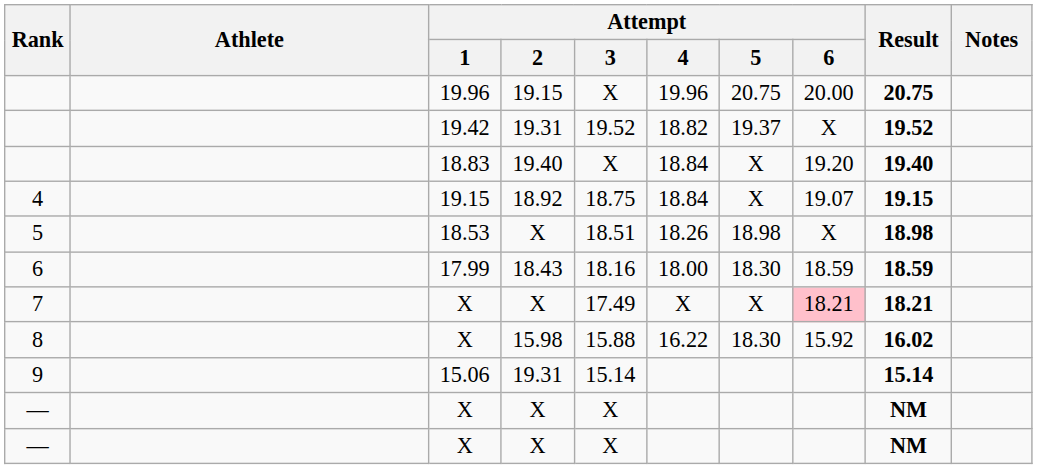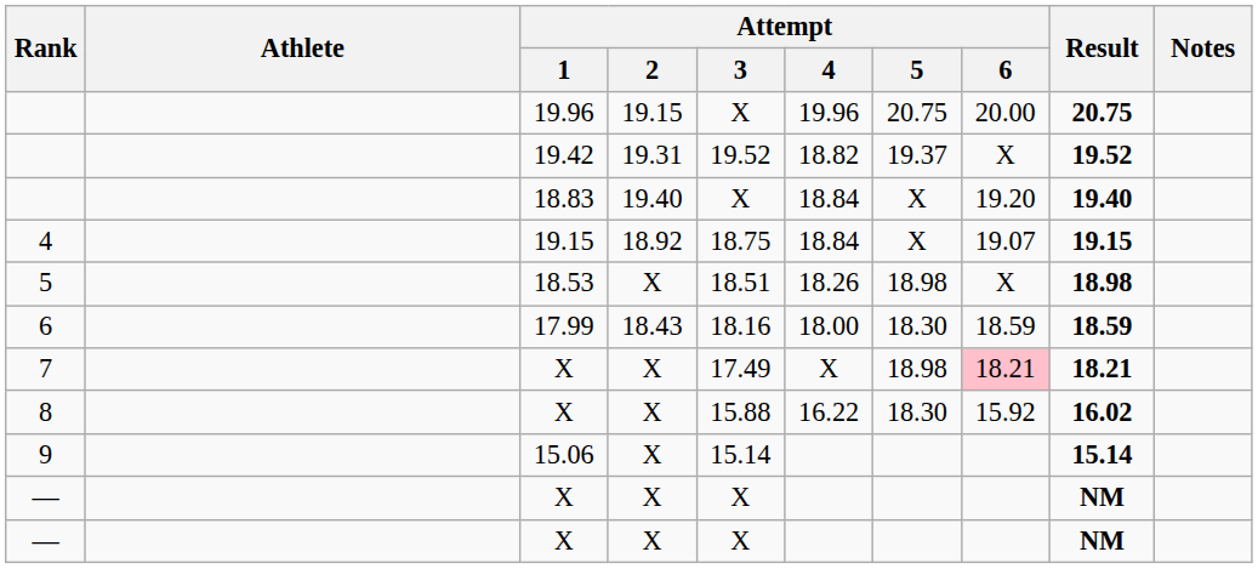7 | Attempt / 5: X -> 18.98
8 | Attempt / 2: 15.98 -> X
9 | Attempt / 2: 19.31 -> X
